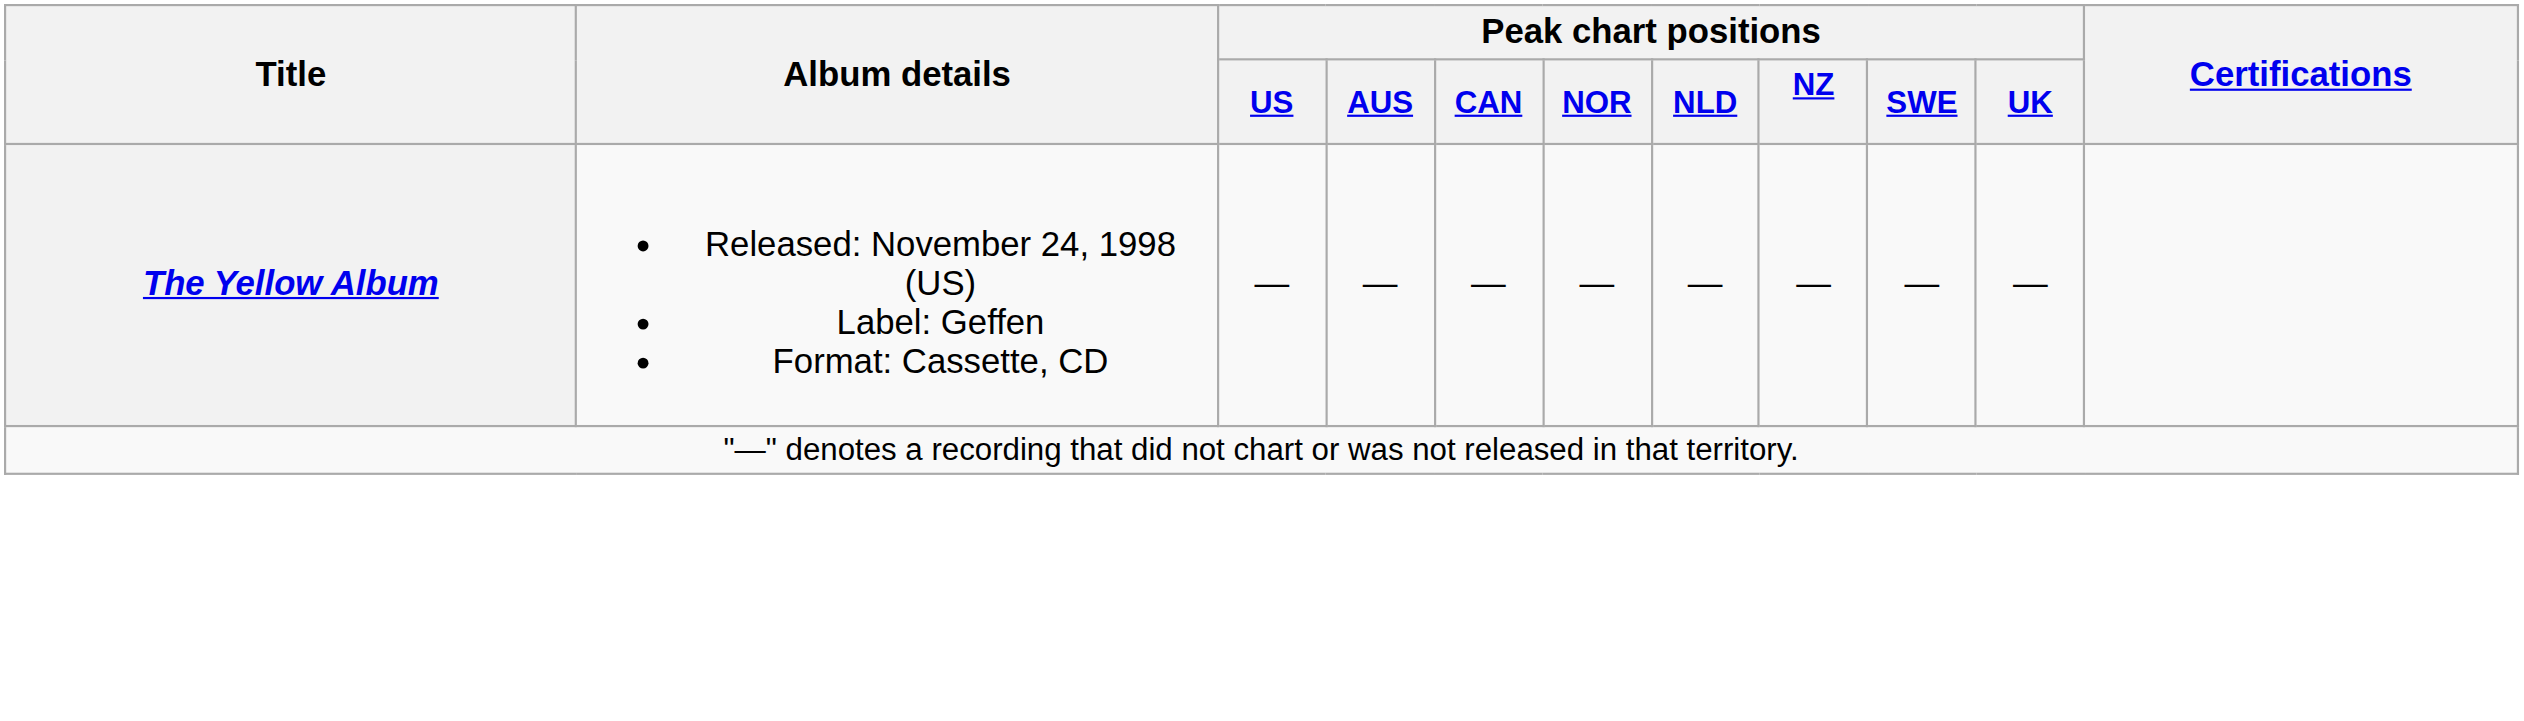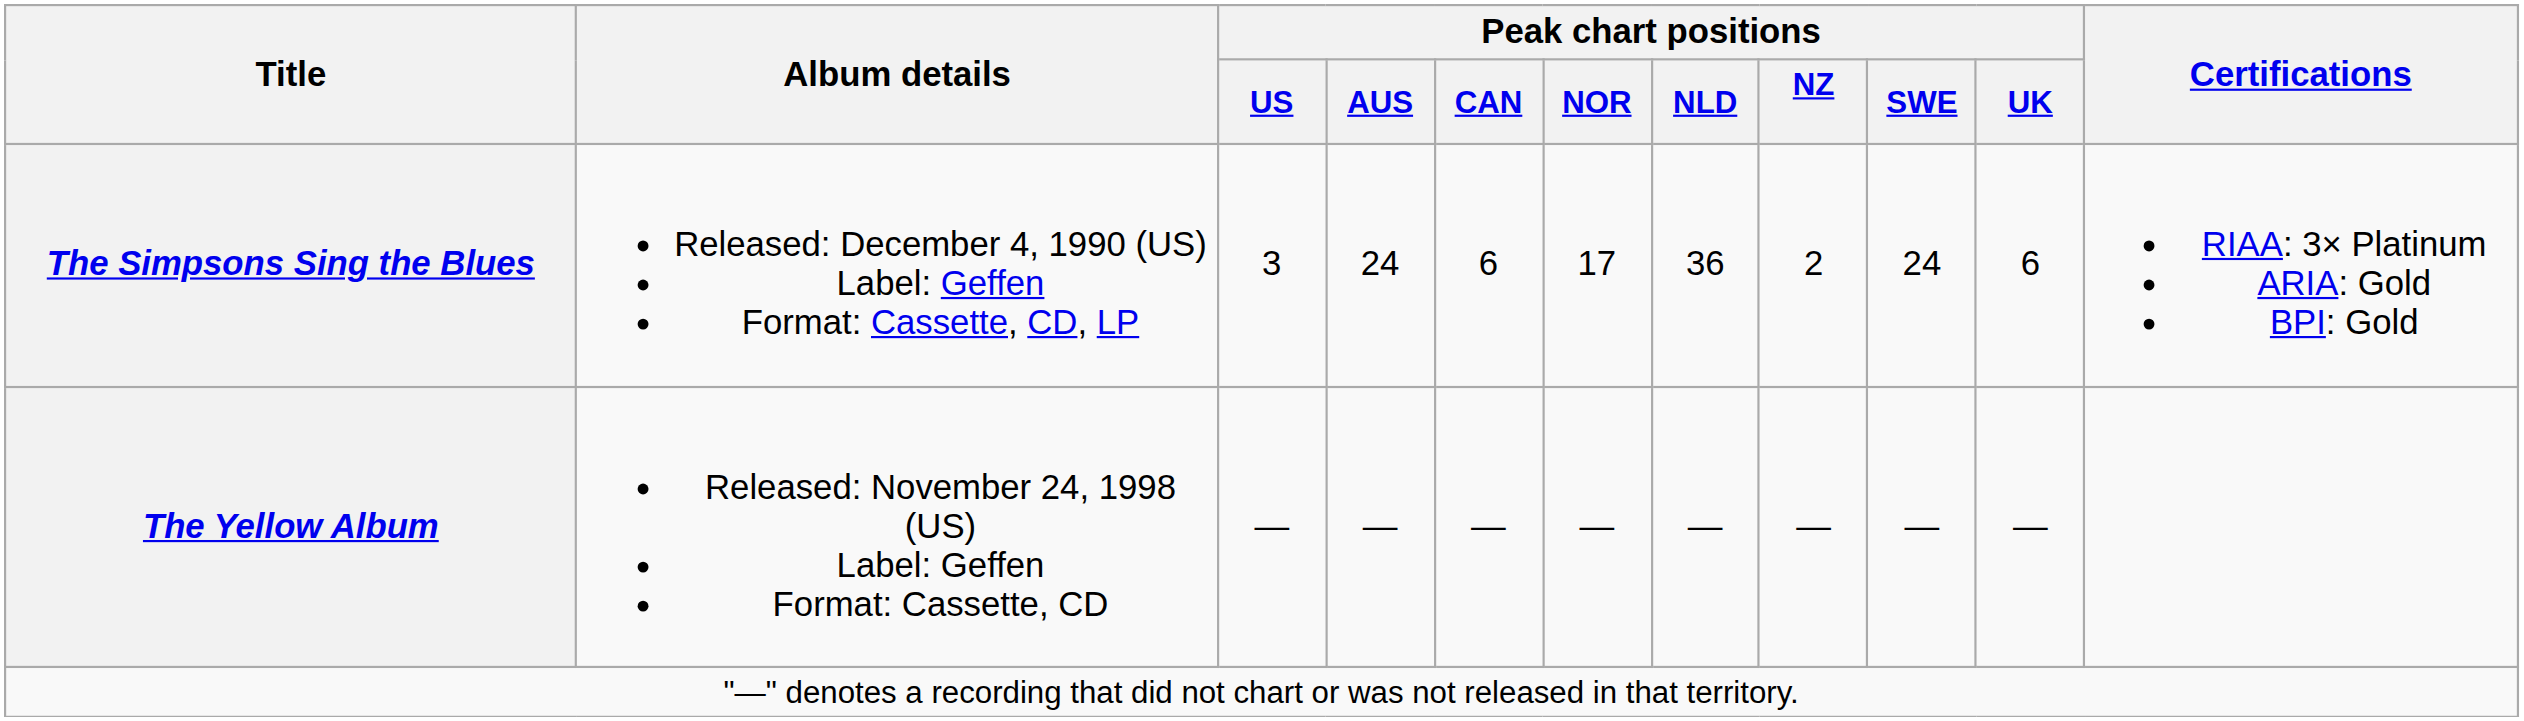+ row: The Simpsons Sing the Blues | Released: December 4, 1990 (US) Label: Geffen Format: Cassette, CD, LP | 3 | 24 | 6 | 17 | 36 | 2 | 24 | 6 | RIAA: 3× Platinum ARIA: Gold BPI: Gold
